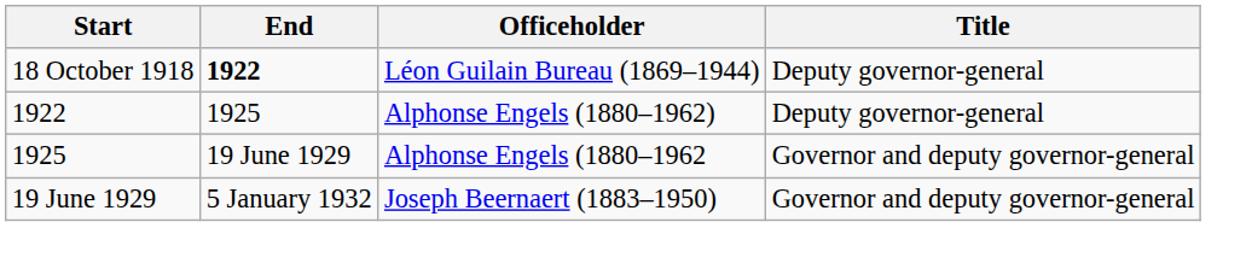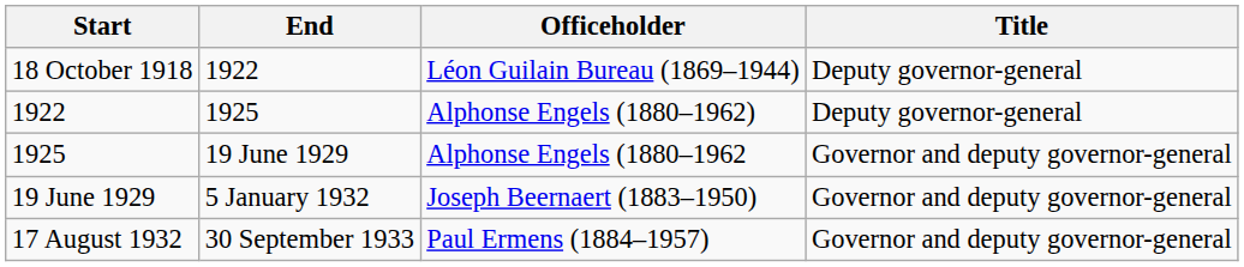18 October 1918 | End: bold -> normal
+ row: 17 August 1932 | 30 September 1933 | Paul Ermens (1884–1957) | Governor and deputy governor-general
